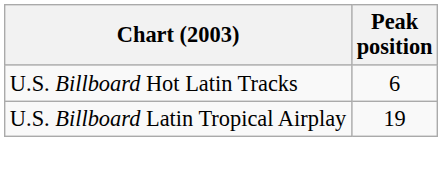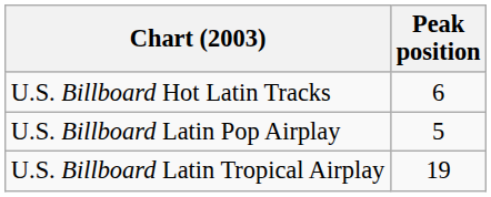+ row: U.S. Billboard Latin Pop Airplay | 5
